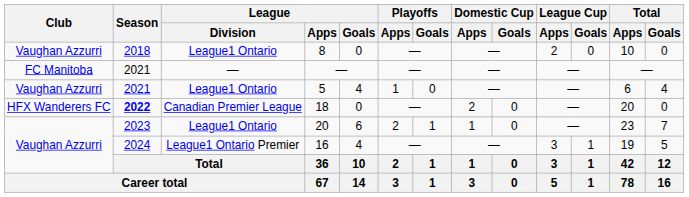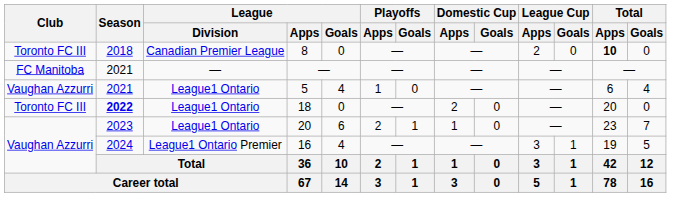8 | Club: Vaughan Azzurri -> Toronto FC III
8 | League / Division: League1 Ontario -> Canadian Premier League
8 | Total / Apps: normal -> bold
18 | Club: HFX Wanderers FC -> Toronto FC III
18 | League / Division: Canadian Premier League -> League1 Ontario
